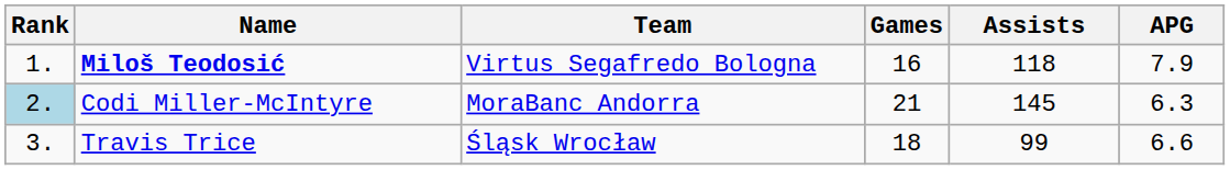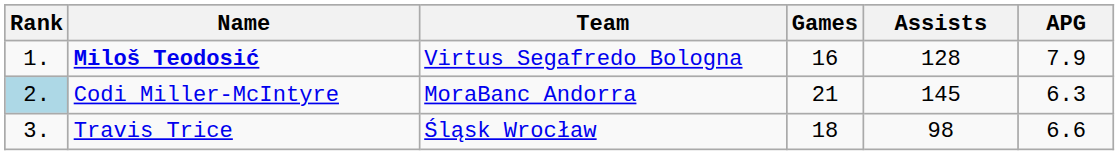Miloš Teodosić | Assists: 118 -> 128
Travis Trice | Assists: 99 -> 98
